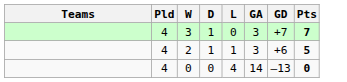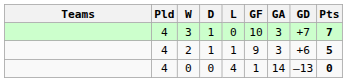+ column: GF | 10 | 9 | 1
